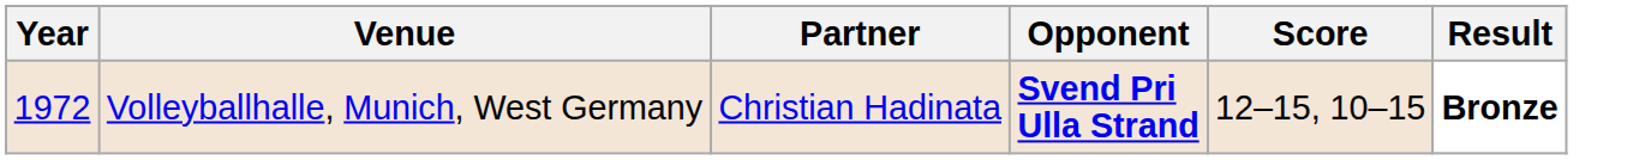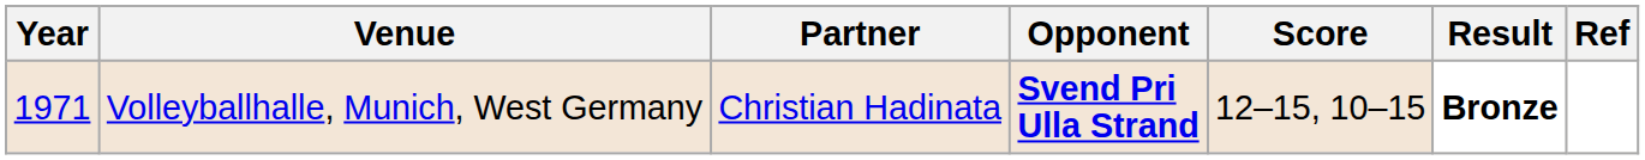+ column: Ref
Volleyballhalle, Munich, West Germany | Year: 1972 -> 1971
